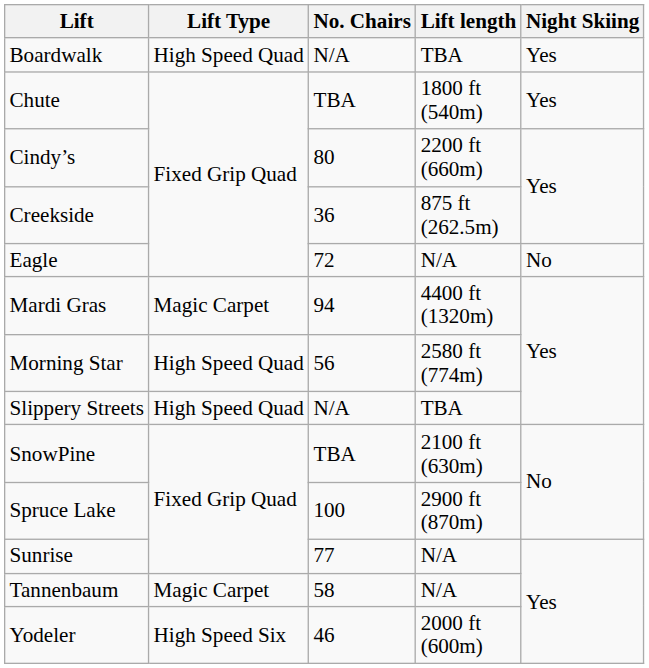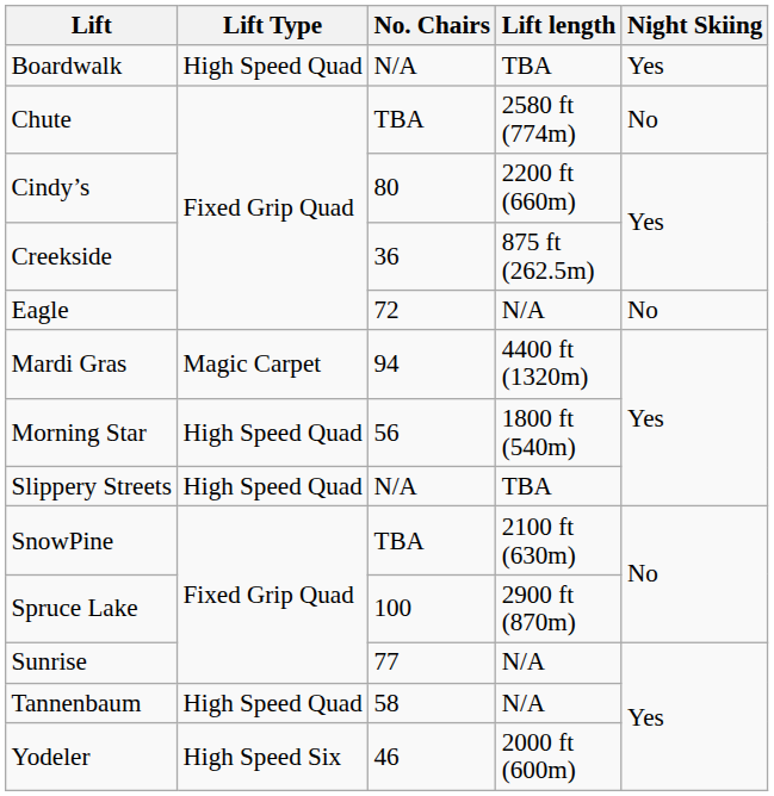Chute | Lift length: 1800 ft (540m) -> 2580 ft (774m)
Chute | Night Skiing: Yes -> No
Morning Star | Lift length: 2580 ft (774m) -> 1800 ft (540m)
Tannenbaum | Lift Type: Magic Carpet -> High Speed Quad
